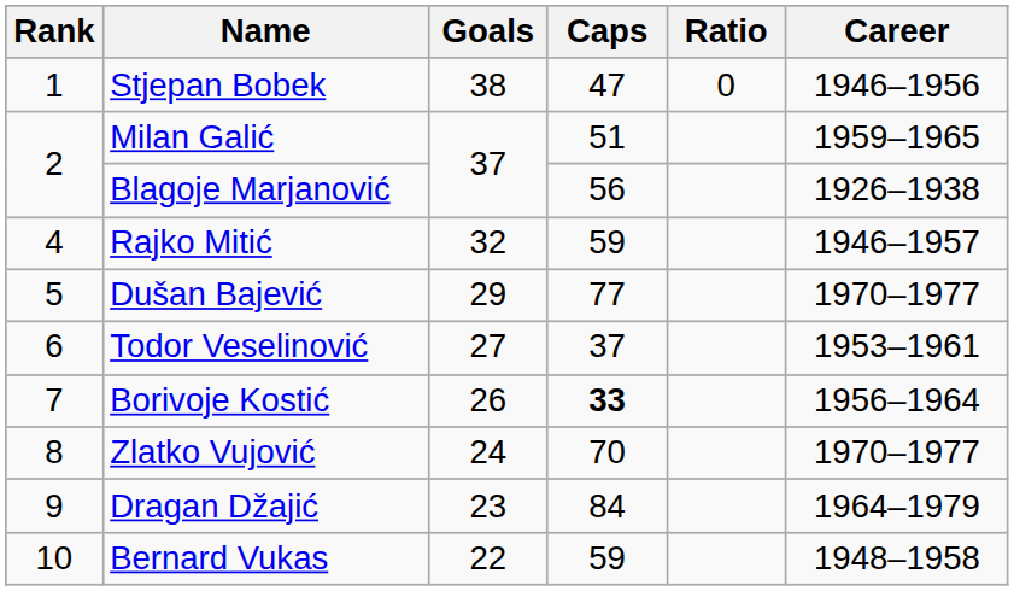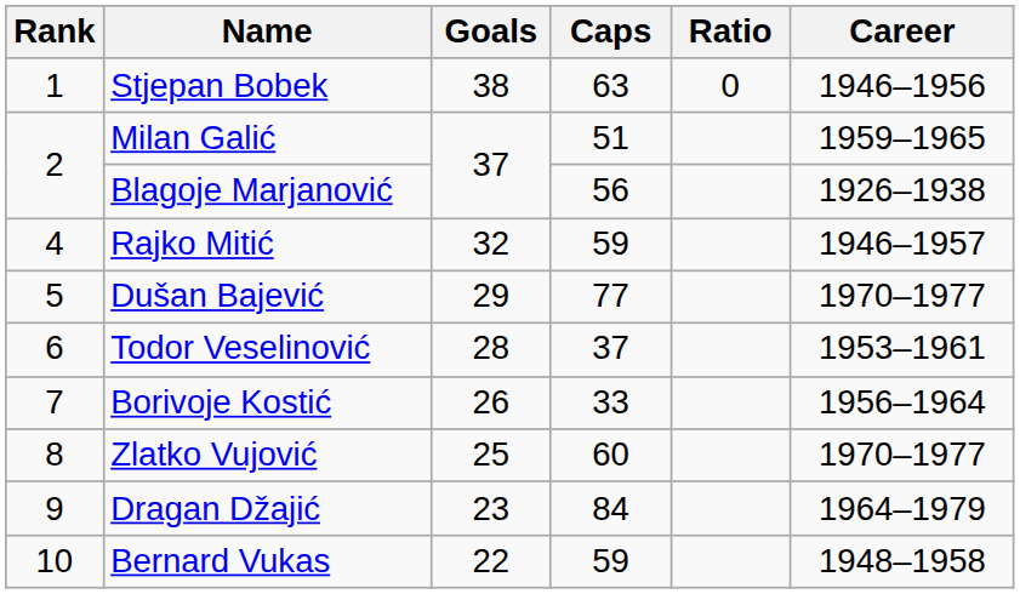Stjepan Bobek | Caps: 47 -> 63
Todor Veselinović | Goals: 27 -> 28
Borivoje Kostić | Caps: bold -> normal
Zlatko Vujović | Goals: 24 -> 25
Zlatko Vujović | Caps: 70 -> 60
